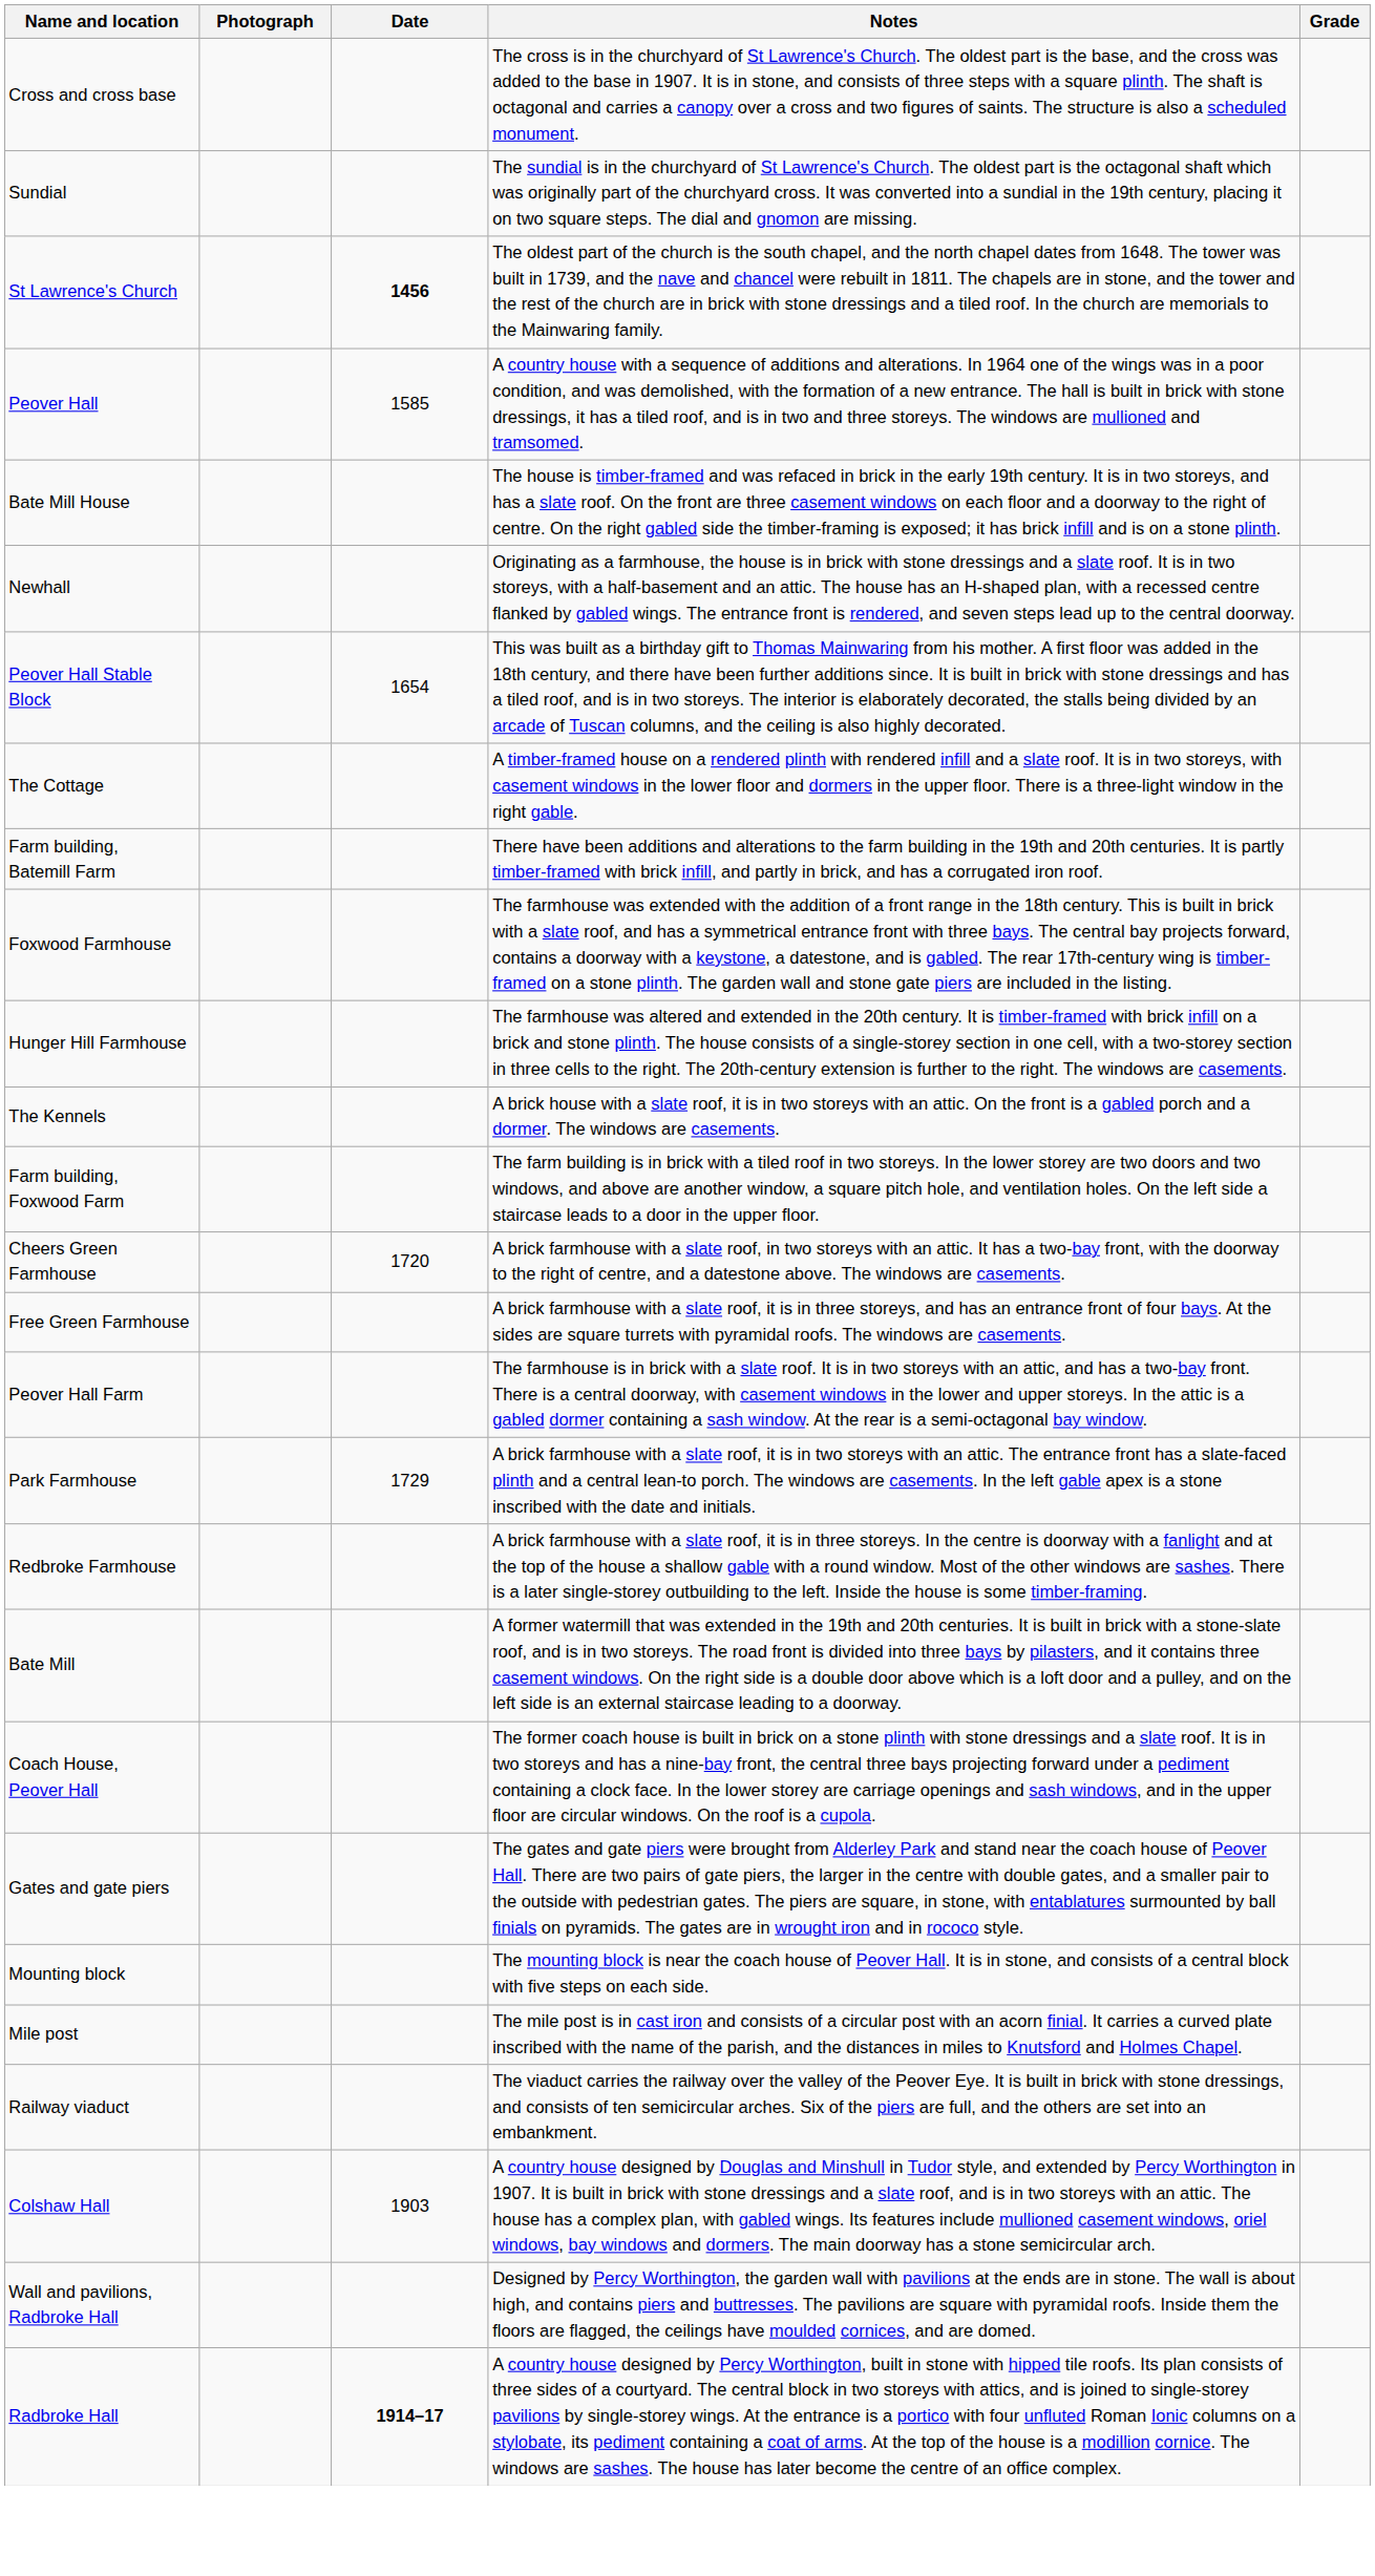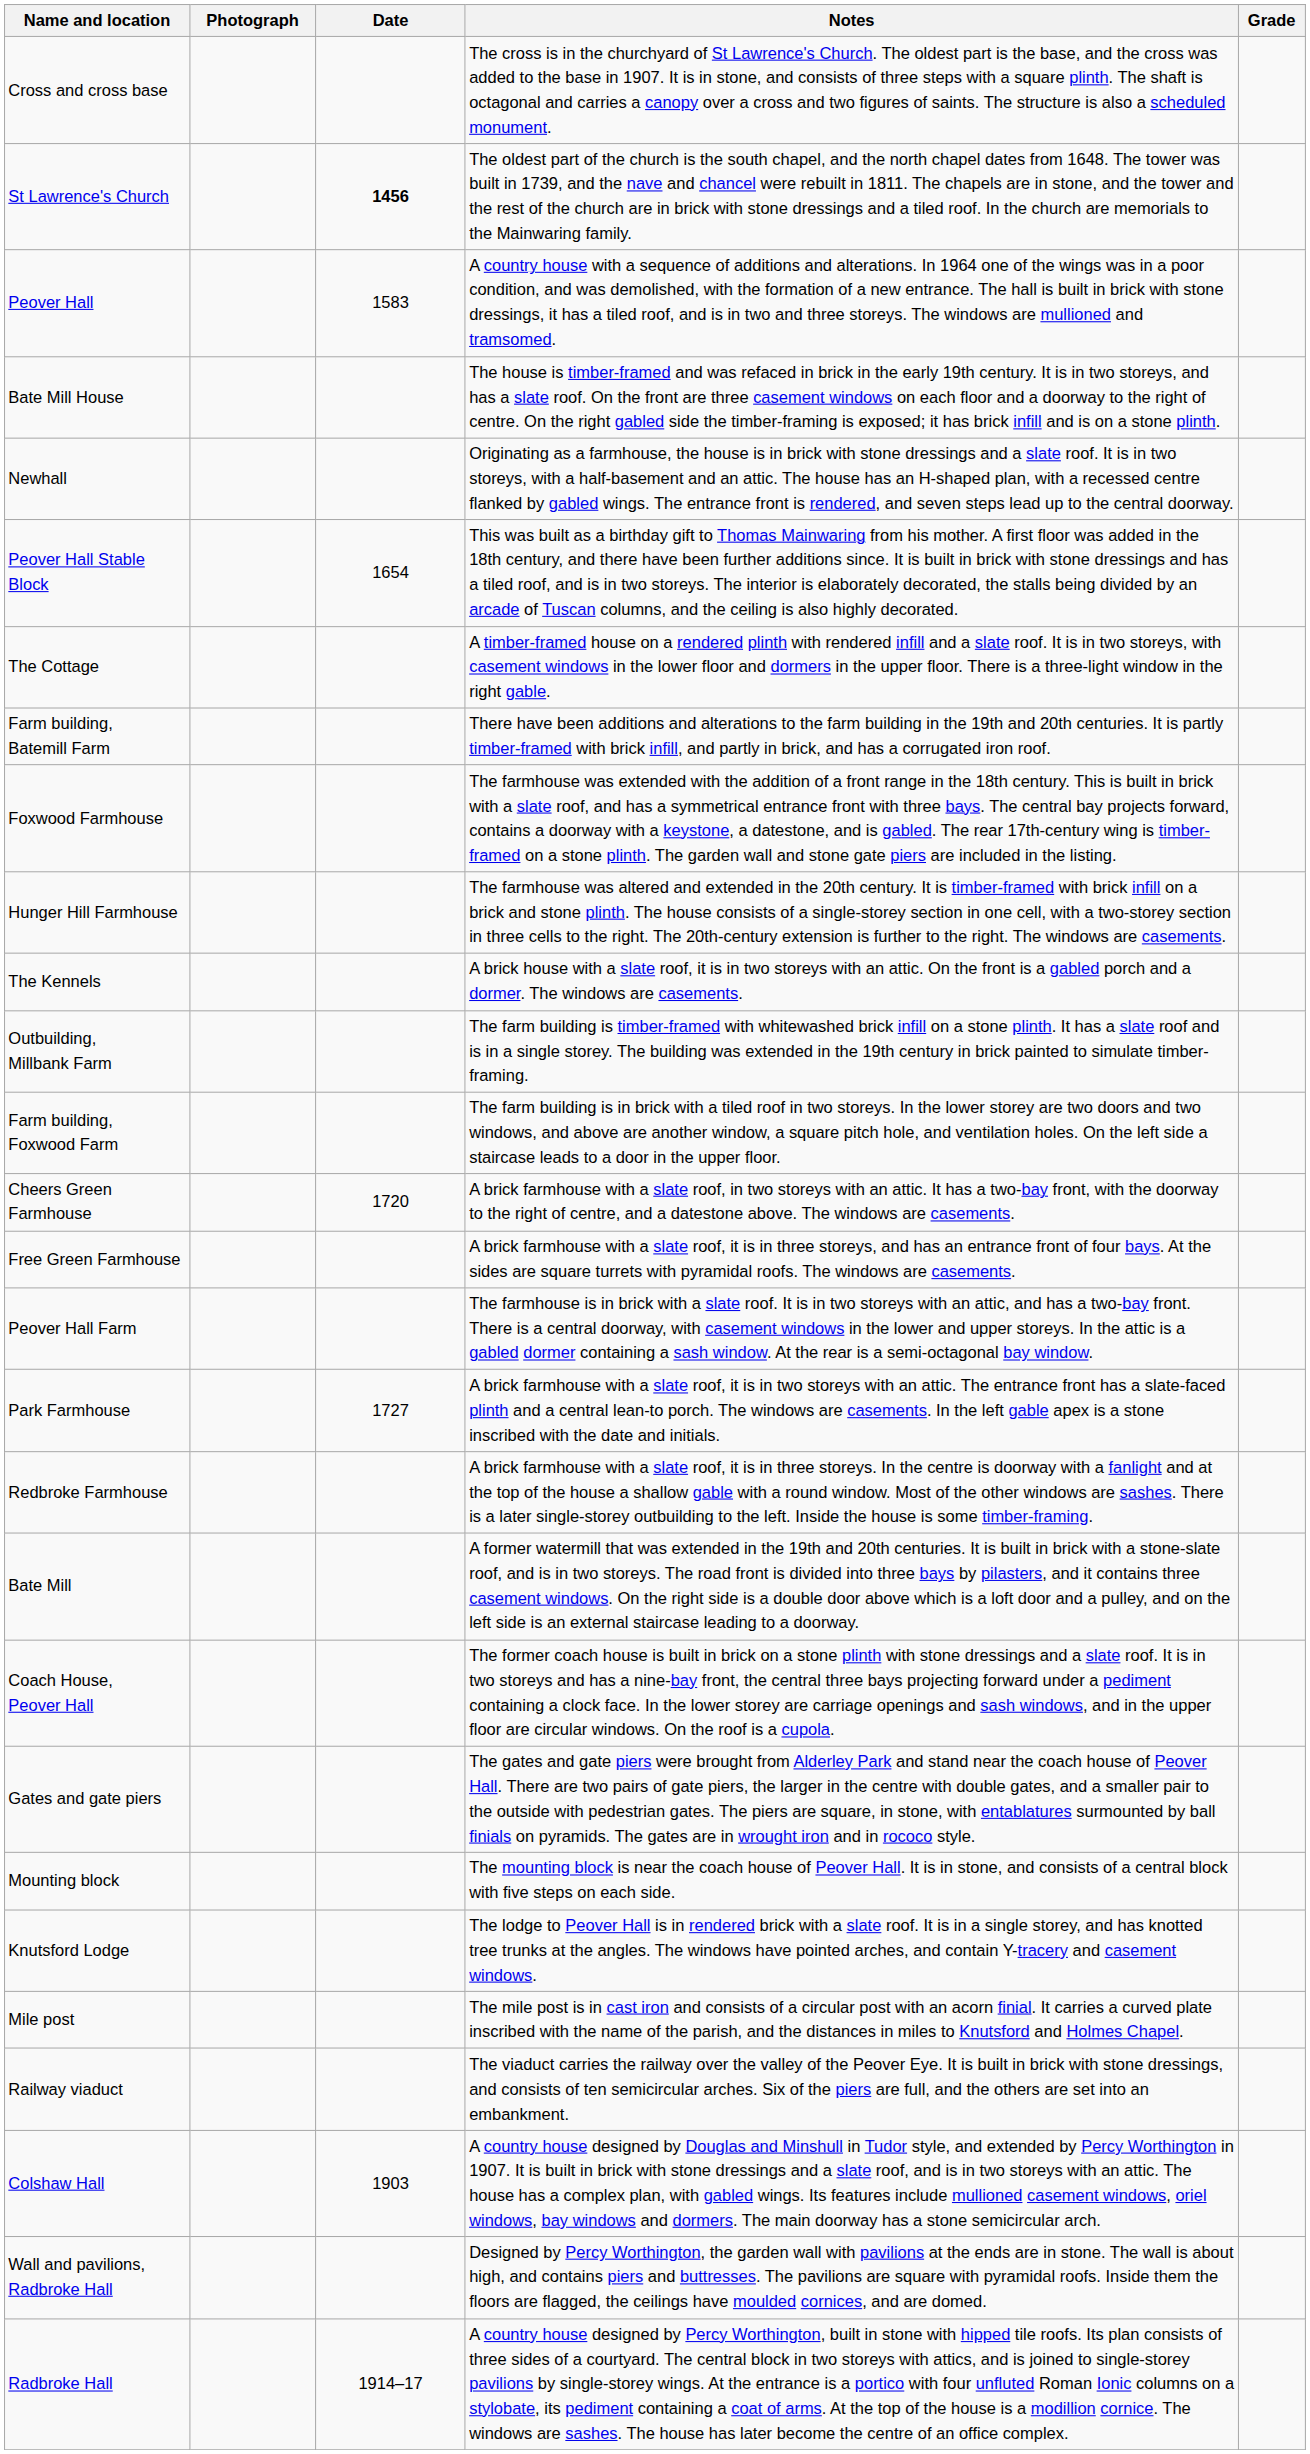- row: Sundial | The sundial is in the churchyard of St Lawrence's Church. The oldest part is the octagonal shaft which was originally part of the churchyard cross. It was converted into a sundial in the 19th century, placing it on two square steps. The dial and gnomon are missing.
Peover Hall | Date: 1585 -> 1583
+ row: Outbuilding, Millbank Farm | The farm building is timber-framed with whitewashed brick infill on a stone plinth. It has a slate roof and is in a single storey. The building was extended in the 19th century in brick painted to simulate timber-framing.
Park Farmhouse | Date: 1729 -> 1727
+ row: Knutsford Lodge | The lodge to Peover Hall is in rendered brick with a slate roof. It is in a single storey, and has knotted tree trunks at the angles. The windows have pointed arches, and contain Y-tracery and casement windows.
Radbroke Hall | Date: bold -> normal
